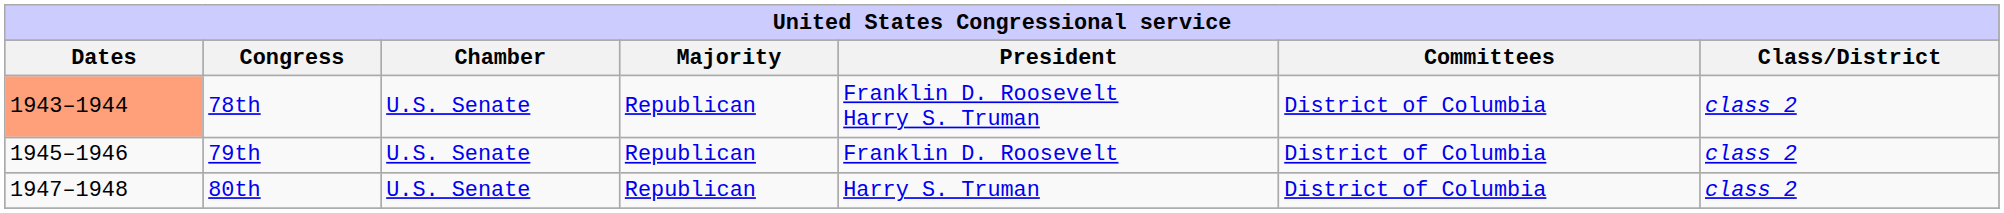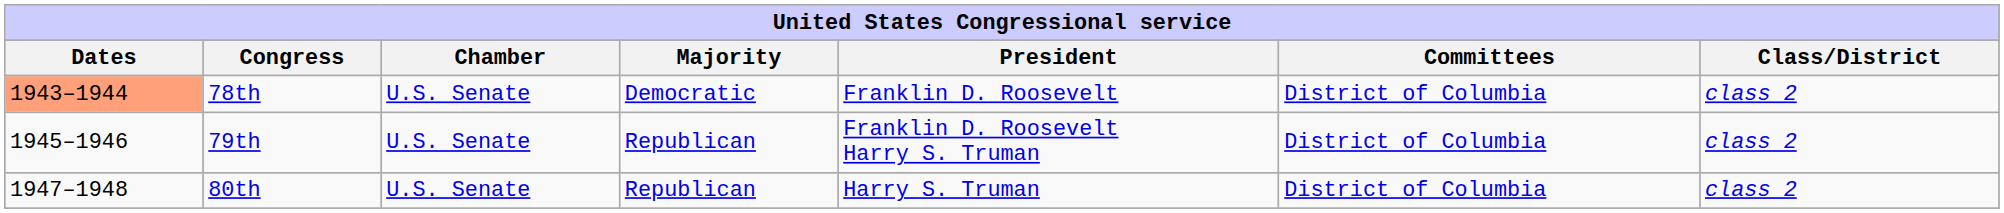78th | Majority: Republican -> Democratic
78th | President: Franklin D. Roosevelt Harry S. Truman -> Franklin D. Roosevelt
79th | President: Franklin D. Roosevelt -> Franklin D. Roosevelt Harry S. Truman
